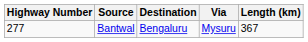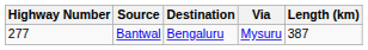Bantwal | Length (km): 367 -> 387
